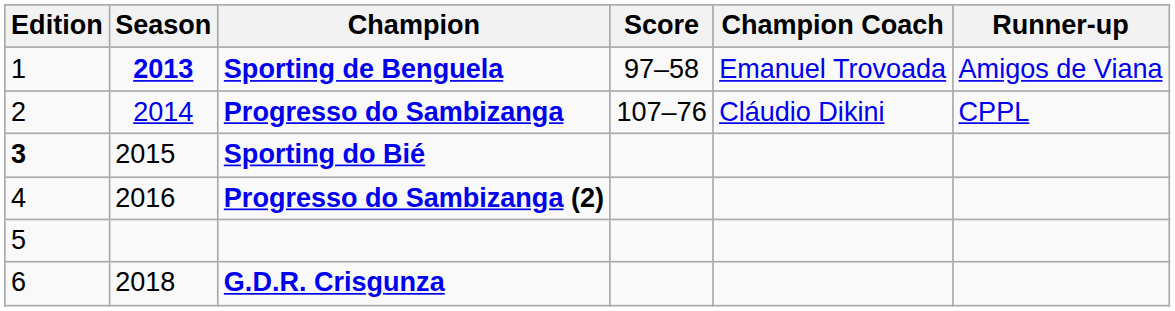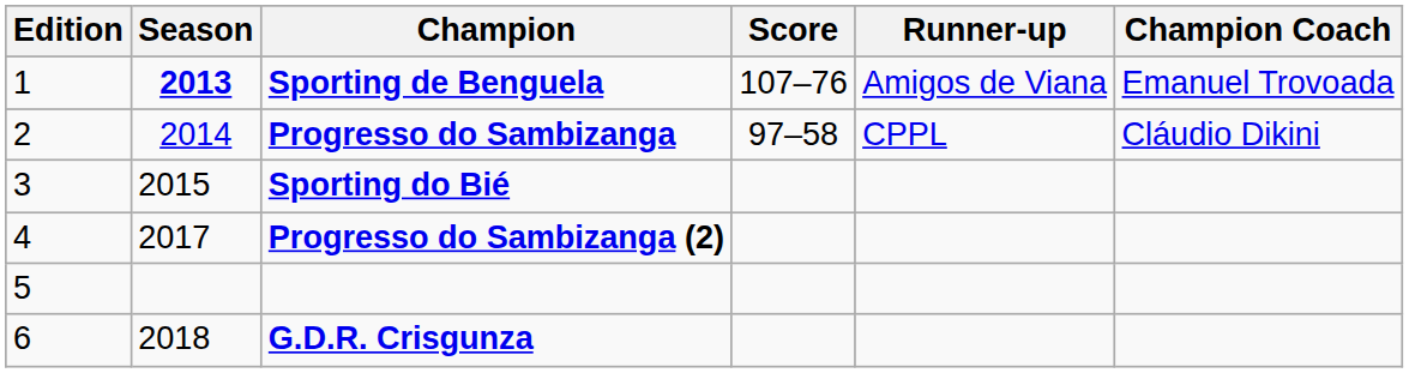columns swapped: Runner-up <-> Champion Coach
Sporting de Benguela | Score: 97–58 -> 107–76
Progresso do Sambizanga | Score: 107–76 -> 97–58
Sporting do Bié | Edition: bold -> normal
Progresso do Sambizanga (2) | Season: 2016 -> 2017
